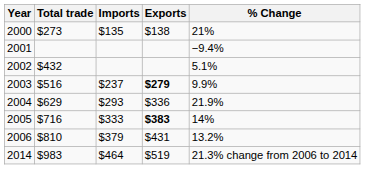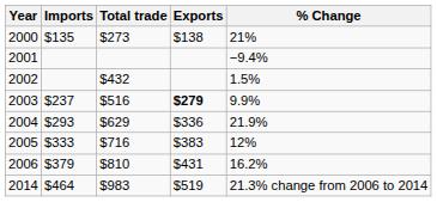columns swapped: Total trade <-> Imports
2002 | % Change: 5.1% -> 1.5%
2005 | Exports: bold -> normal
2005 | % Change: 14% -> 12%
2006 | % Change: 13.2% -> 16.2%
